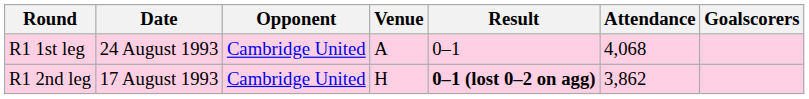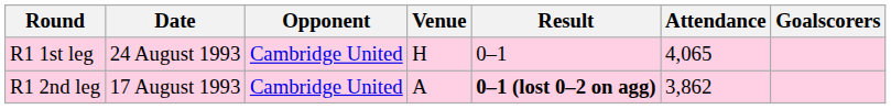R1 1st leg | Venue: A -> H
R1 1st leg | Attendance: 4,068 -> 4,065
R1 2nd leg | Venue: H -> A
